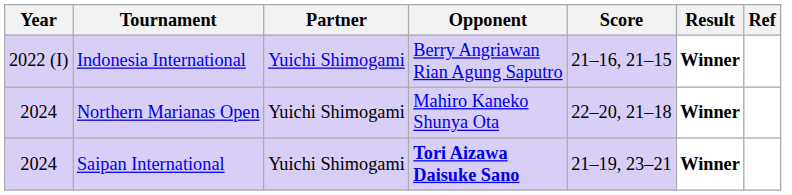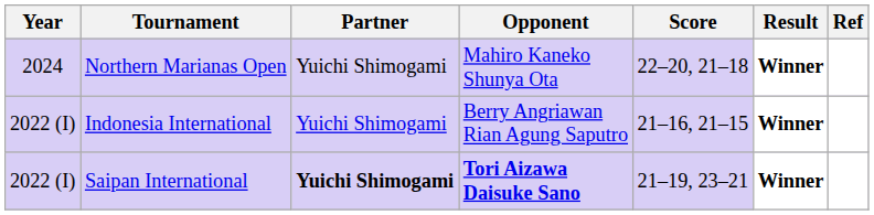rows swapped: Indonesia International <-> Northern Marianas Open
Saipan International | Year: 2024 -> 2022 (I)
Saipan International | Partner: normal -> bold
